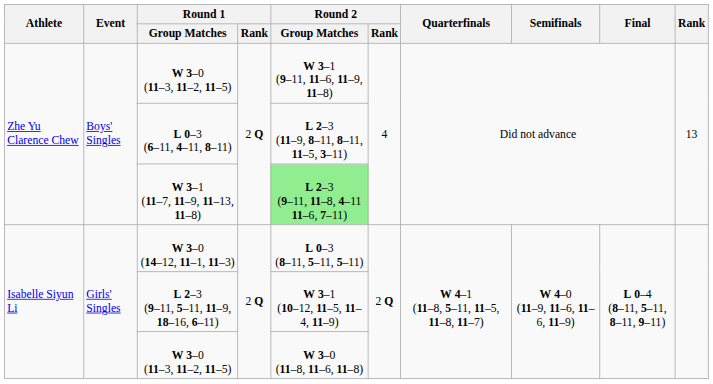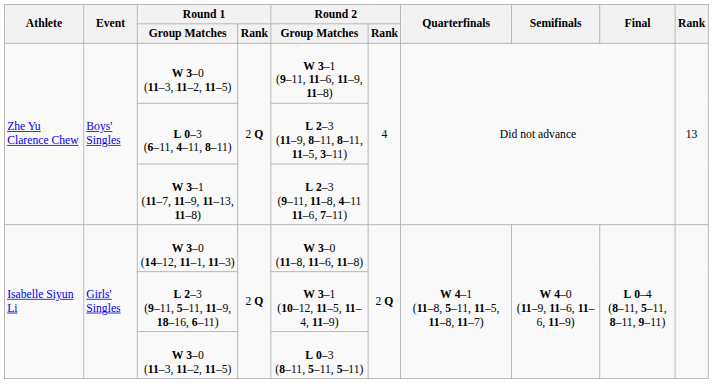W 3–1 (11–7, 11–9, 11–13, 11–8) | Round 2 / Group Matches: lightgreen background -> no background
W 3–0 (14–12, 11–1, 11–3) | Round 2 / Group Matches: L 0–3 (8–11, 5–11, 5–11) -> W 3–0 (11–8, 11–6, 11–8)
Isabelle Siyun Li / W 3–0 (11–3, 11–2, 11–5) | Round 2 / Group Matches: W 3–0 (11–8, 11–6, 11–8) -> L 0–3 (8–11, 5–11, 5–11)
